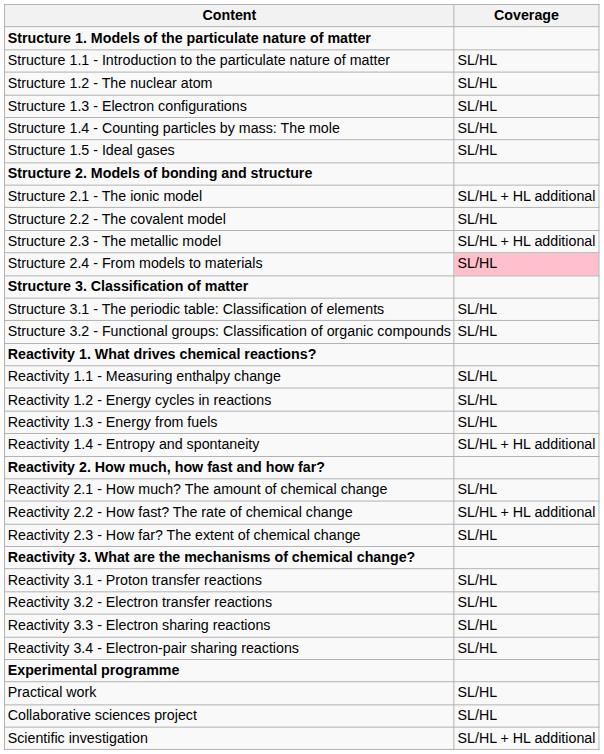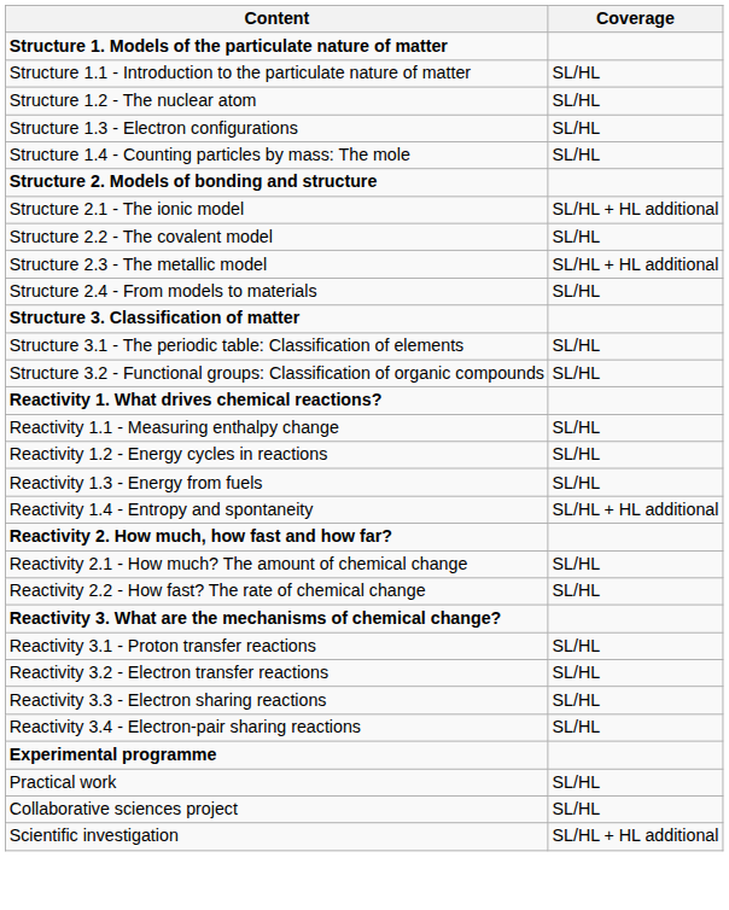- row: Structure 1.5 - Ideal gases | SL/HL
Structure 2.4 - From models to materials | Coverage: pink background -> no background
Reactivity 2.2 - How fast? The rate of chemical change | Coverage: SL/HL + HL additional -> SL/HL
- row: Reactivity 2.3 - How far? The extent of chemical change | SL/HL
